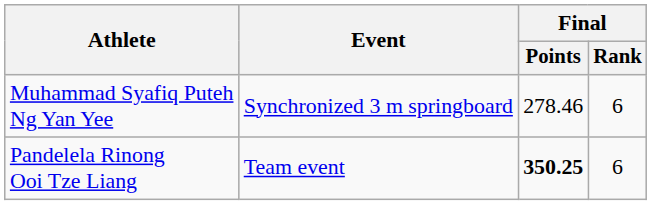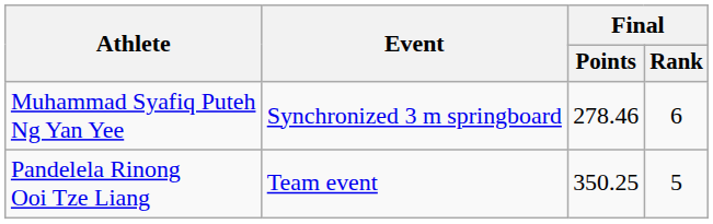Pandelela Rinong Ooi Tze Liang | Final / Points: bold -> normal
Pandelela Rinong Ooi Tze Liang | Final / Rank: 6 -> 5
